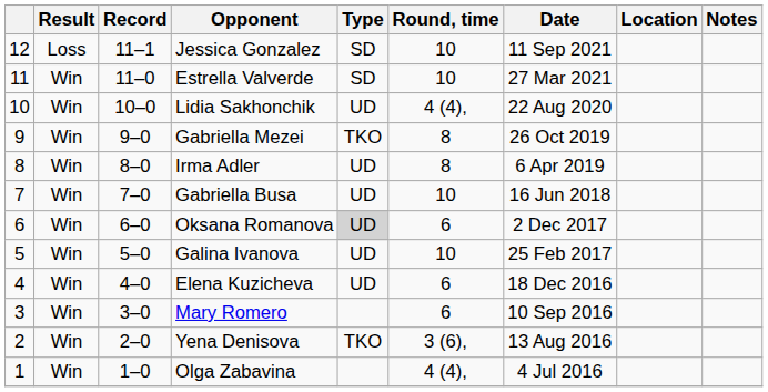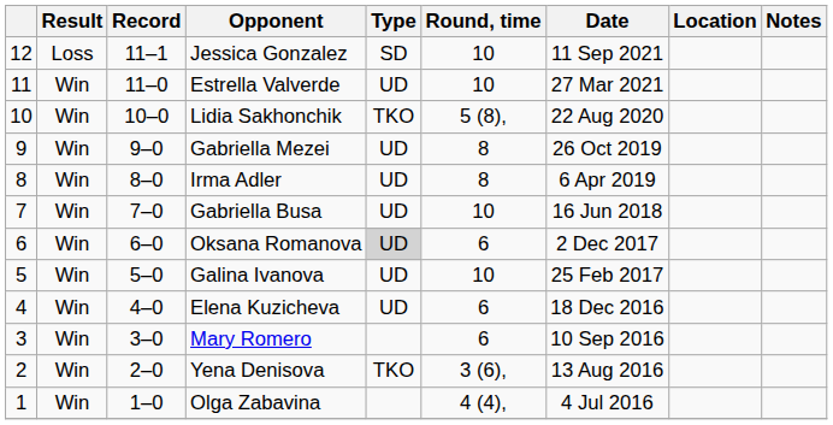Estrella Valverde | Type: SD -> UD
Lidia Sakhonchik | Type: UD -> TKO
Lidia Sakhonchik | Round, time: 4 (4), -> 5 (8),
Gabriella Mezei | Type: TKO -> UD
